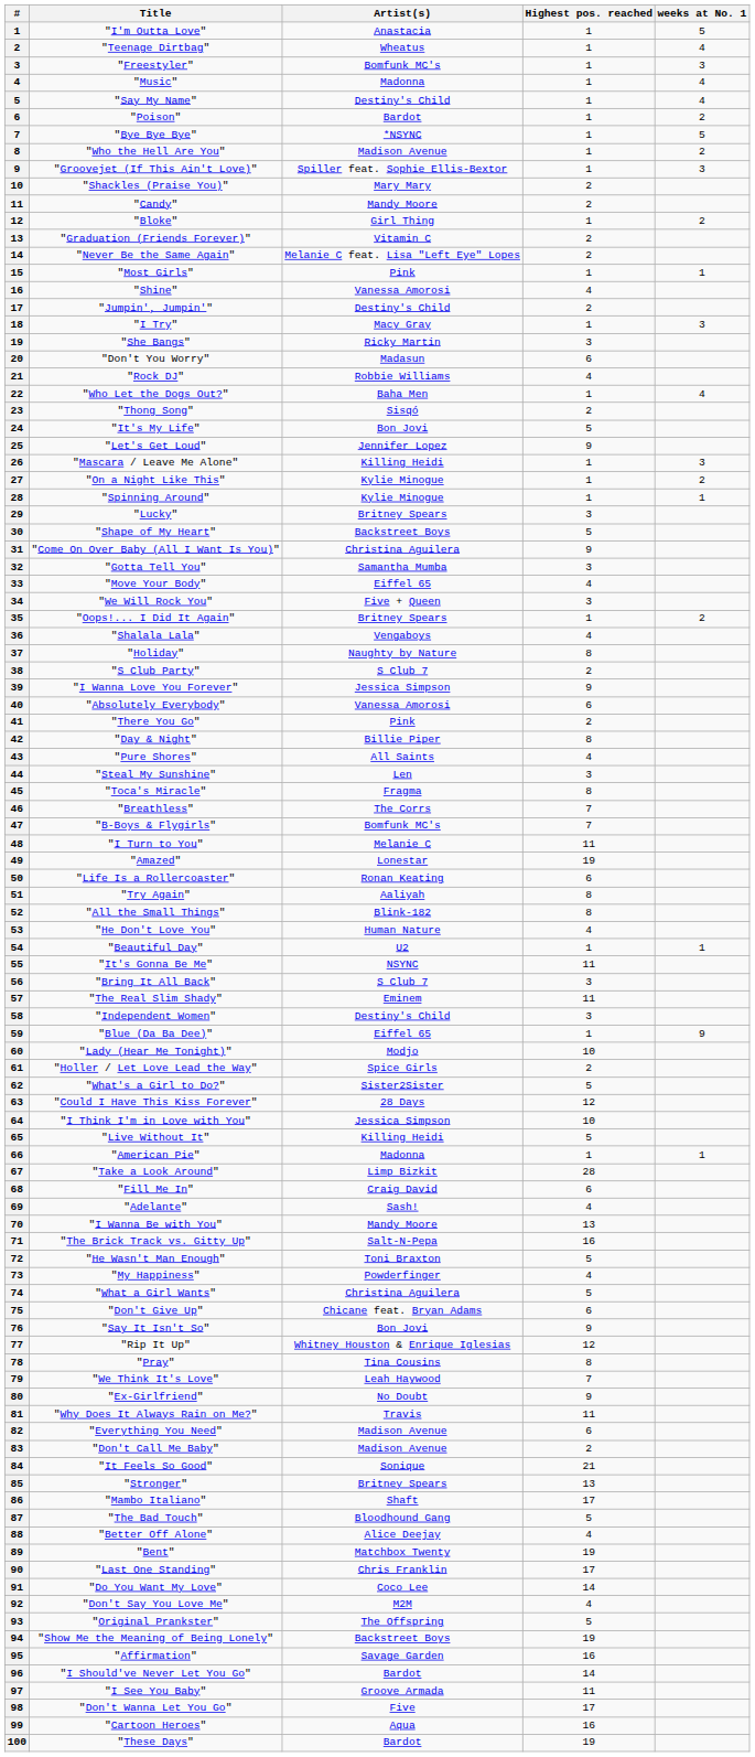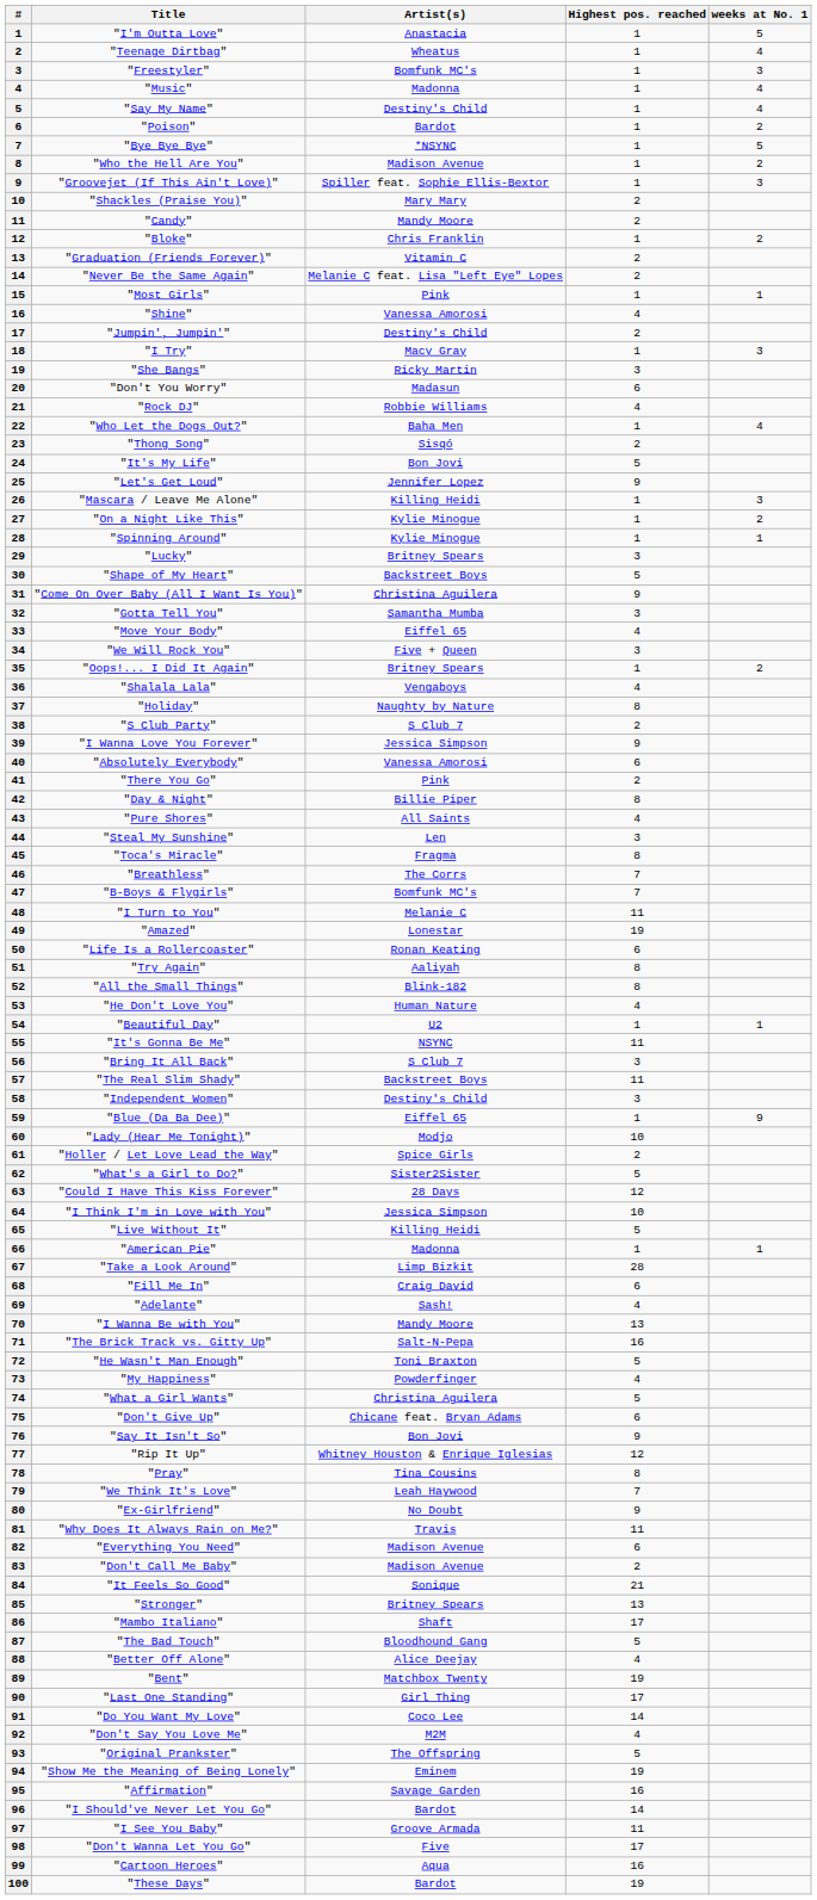"Bloke" | Artist(s): Girl Thing -> Chris Franklin
"The Real Slim Shady" | Artist(s): Eminem -> Backstreet Boys
"Last One Standing" | Artist(s): Chris Franklin -> Girl Thing
"Show Me the Meaning of Being Lonely" | Artist(s): Backstreet Boys -> Eminem
